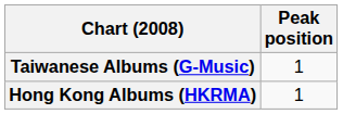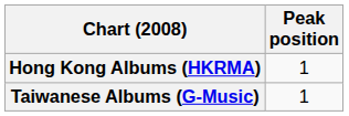rows swapped: Hong Kong Albums (HKRMA) <-> Taiwanese Albums (G-Music)
